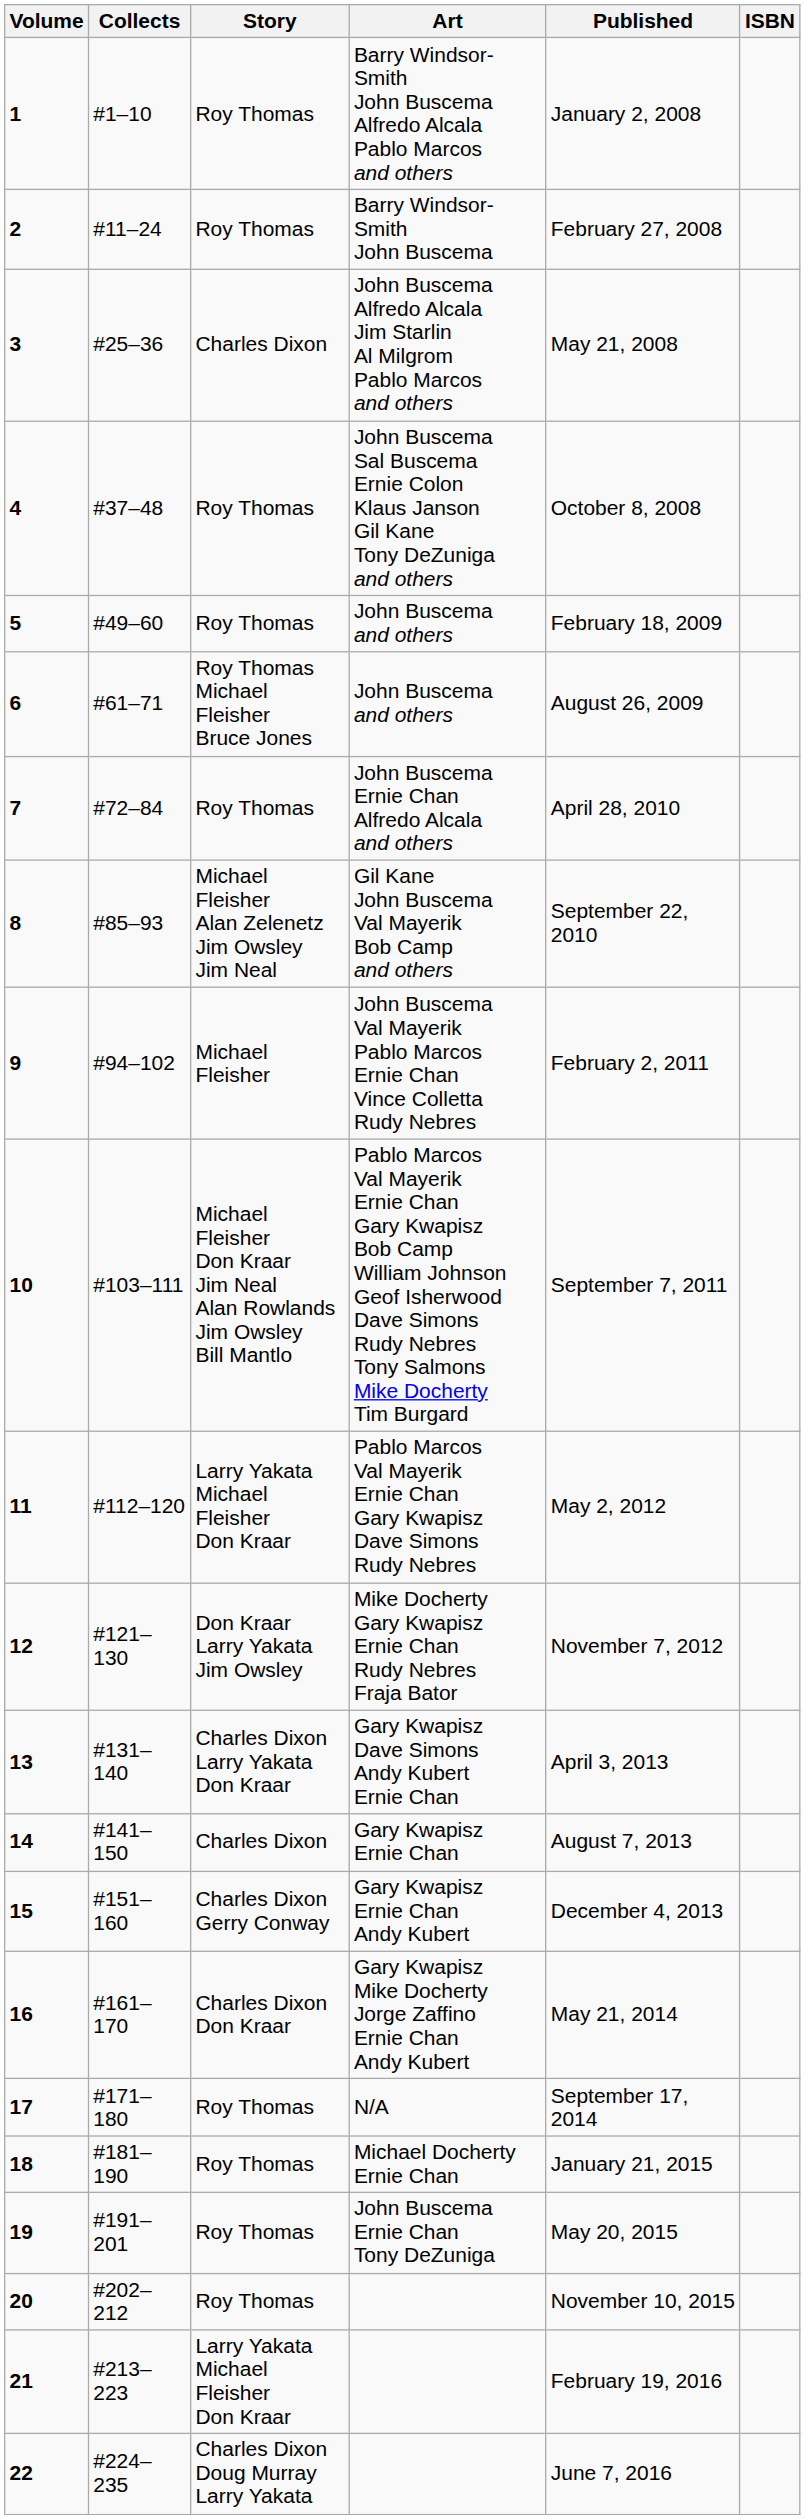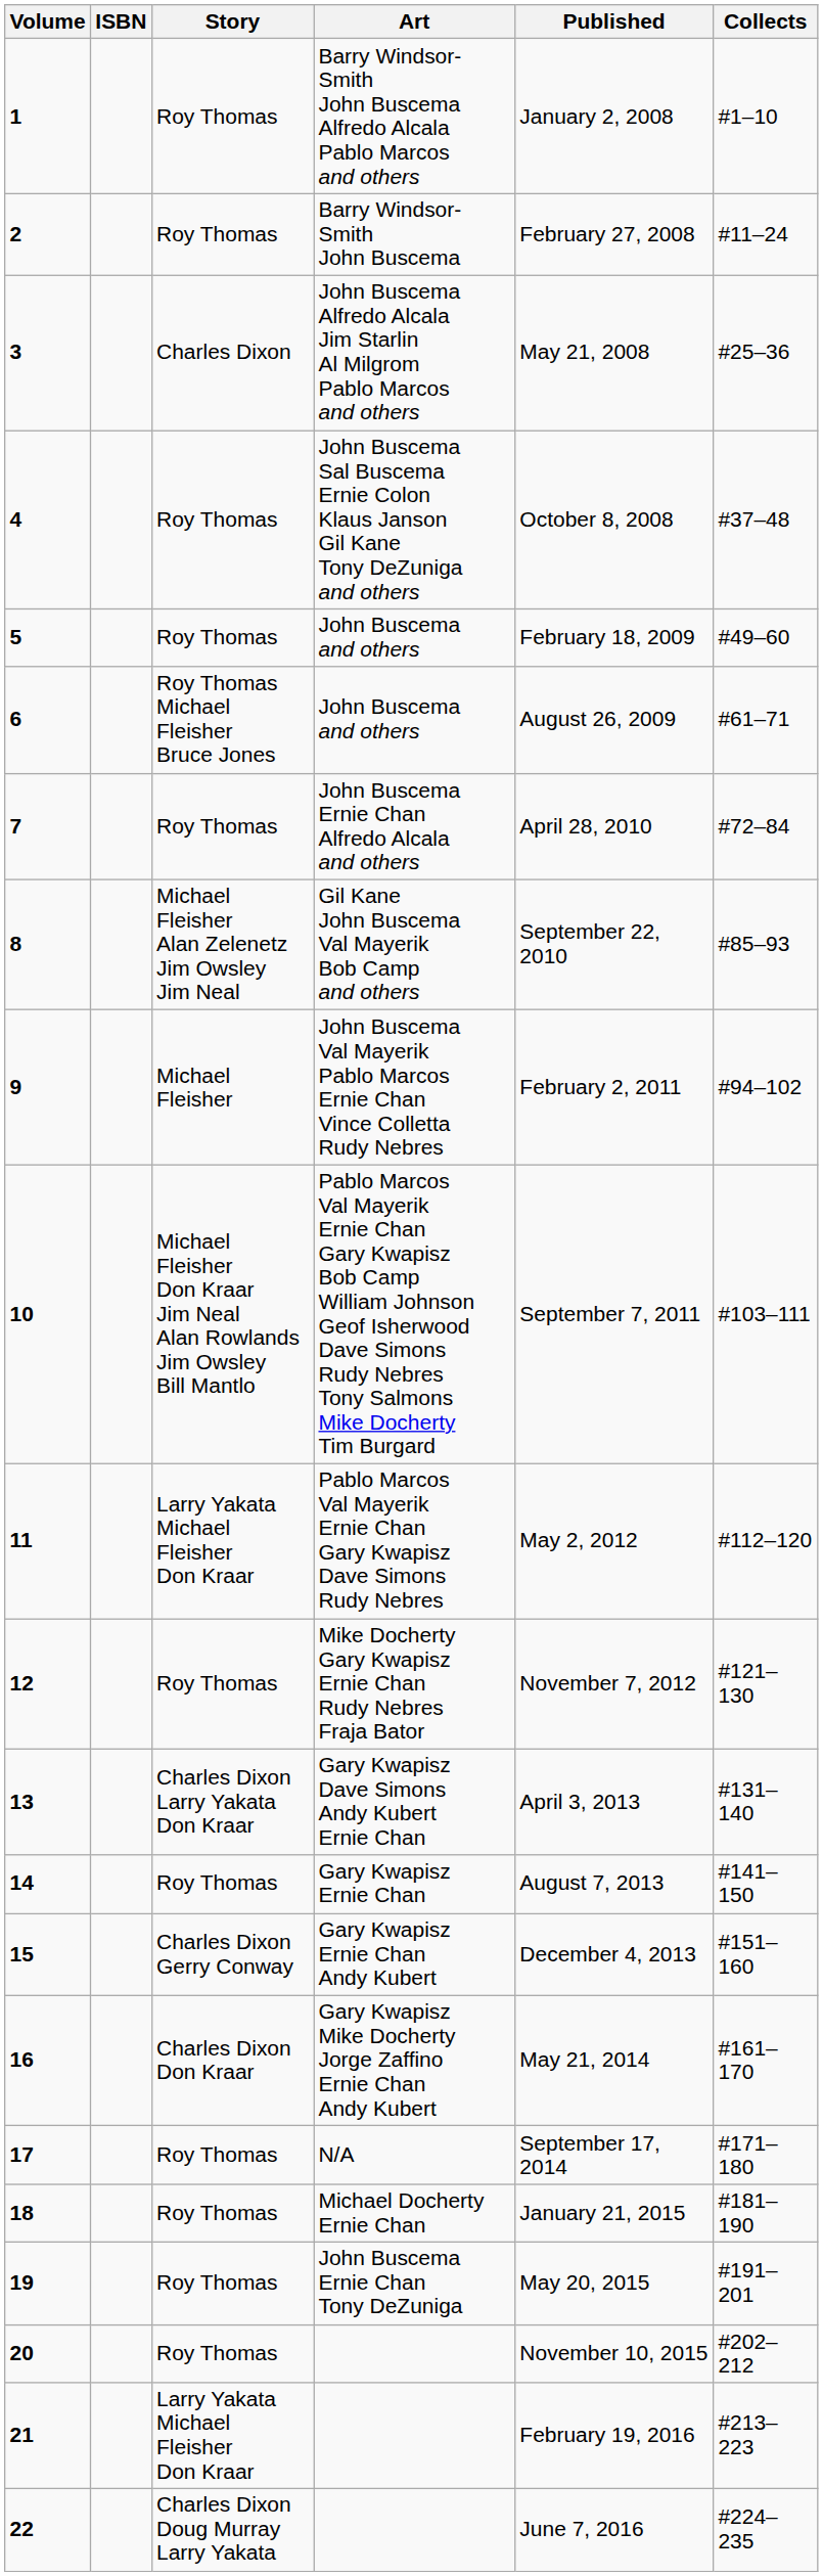columns swapped: Collects <-> ISBN
12 | Story: Don Kraar Larry Yakata Jim Owsley -> Roy Thomas
14 | Story: Charles Dixon -> Roy Thomas
